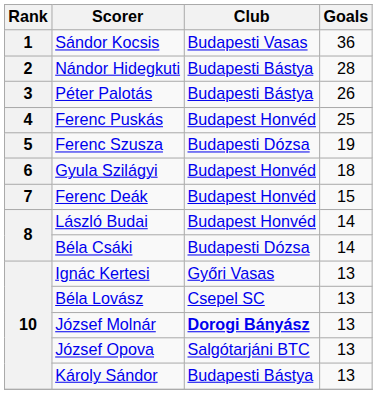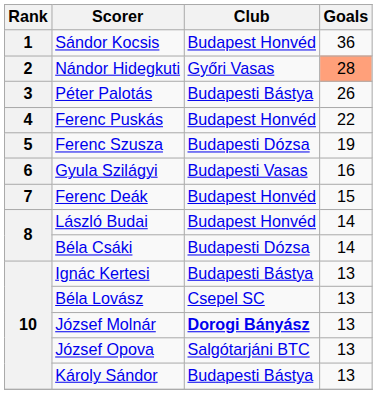Sándor Kocsis | Club: Budapesti Vasas -> Budapest Honvéd
Nándor Hidegkuti | Club: Budapesti Bástya -> Győri Vasas
Nándor Hidegkuti | Goals: no background -> lightsalmon background
Ferenc Puskás | Goals: 25 -> 22
Gyula Szilágyi | Club: Budapest Honvéd -> Budapesti Vasas
Gyula Szilágyi | Goals: 18 -> 16
Ignác Kertesi | Club: Győri Vasas -> Budapesti Bástya
